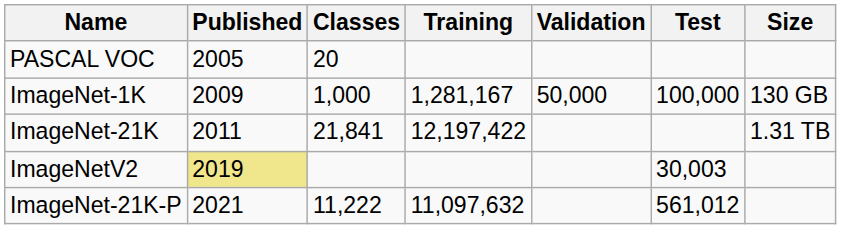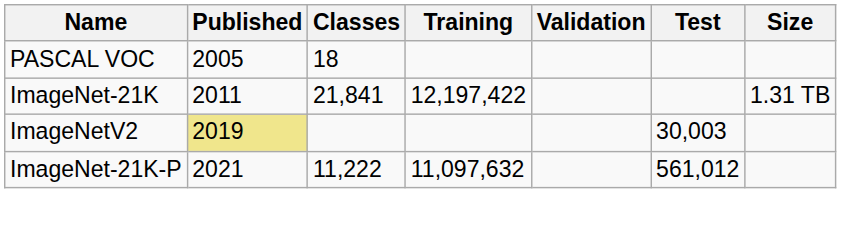PASCAL VOC | Classes: 20 -> 18
- row: ImageNet-1K | 2009 | 1,000 | 1,281,167 | 50,000 | 100,000 | 130 GB
